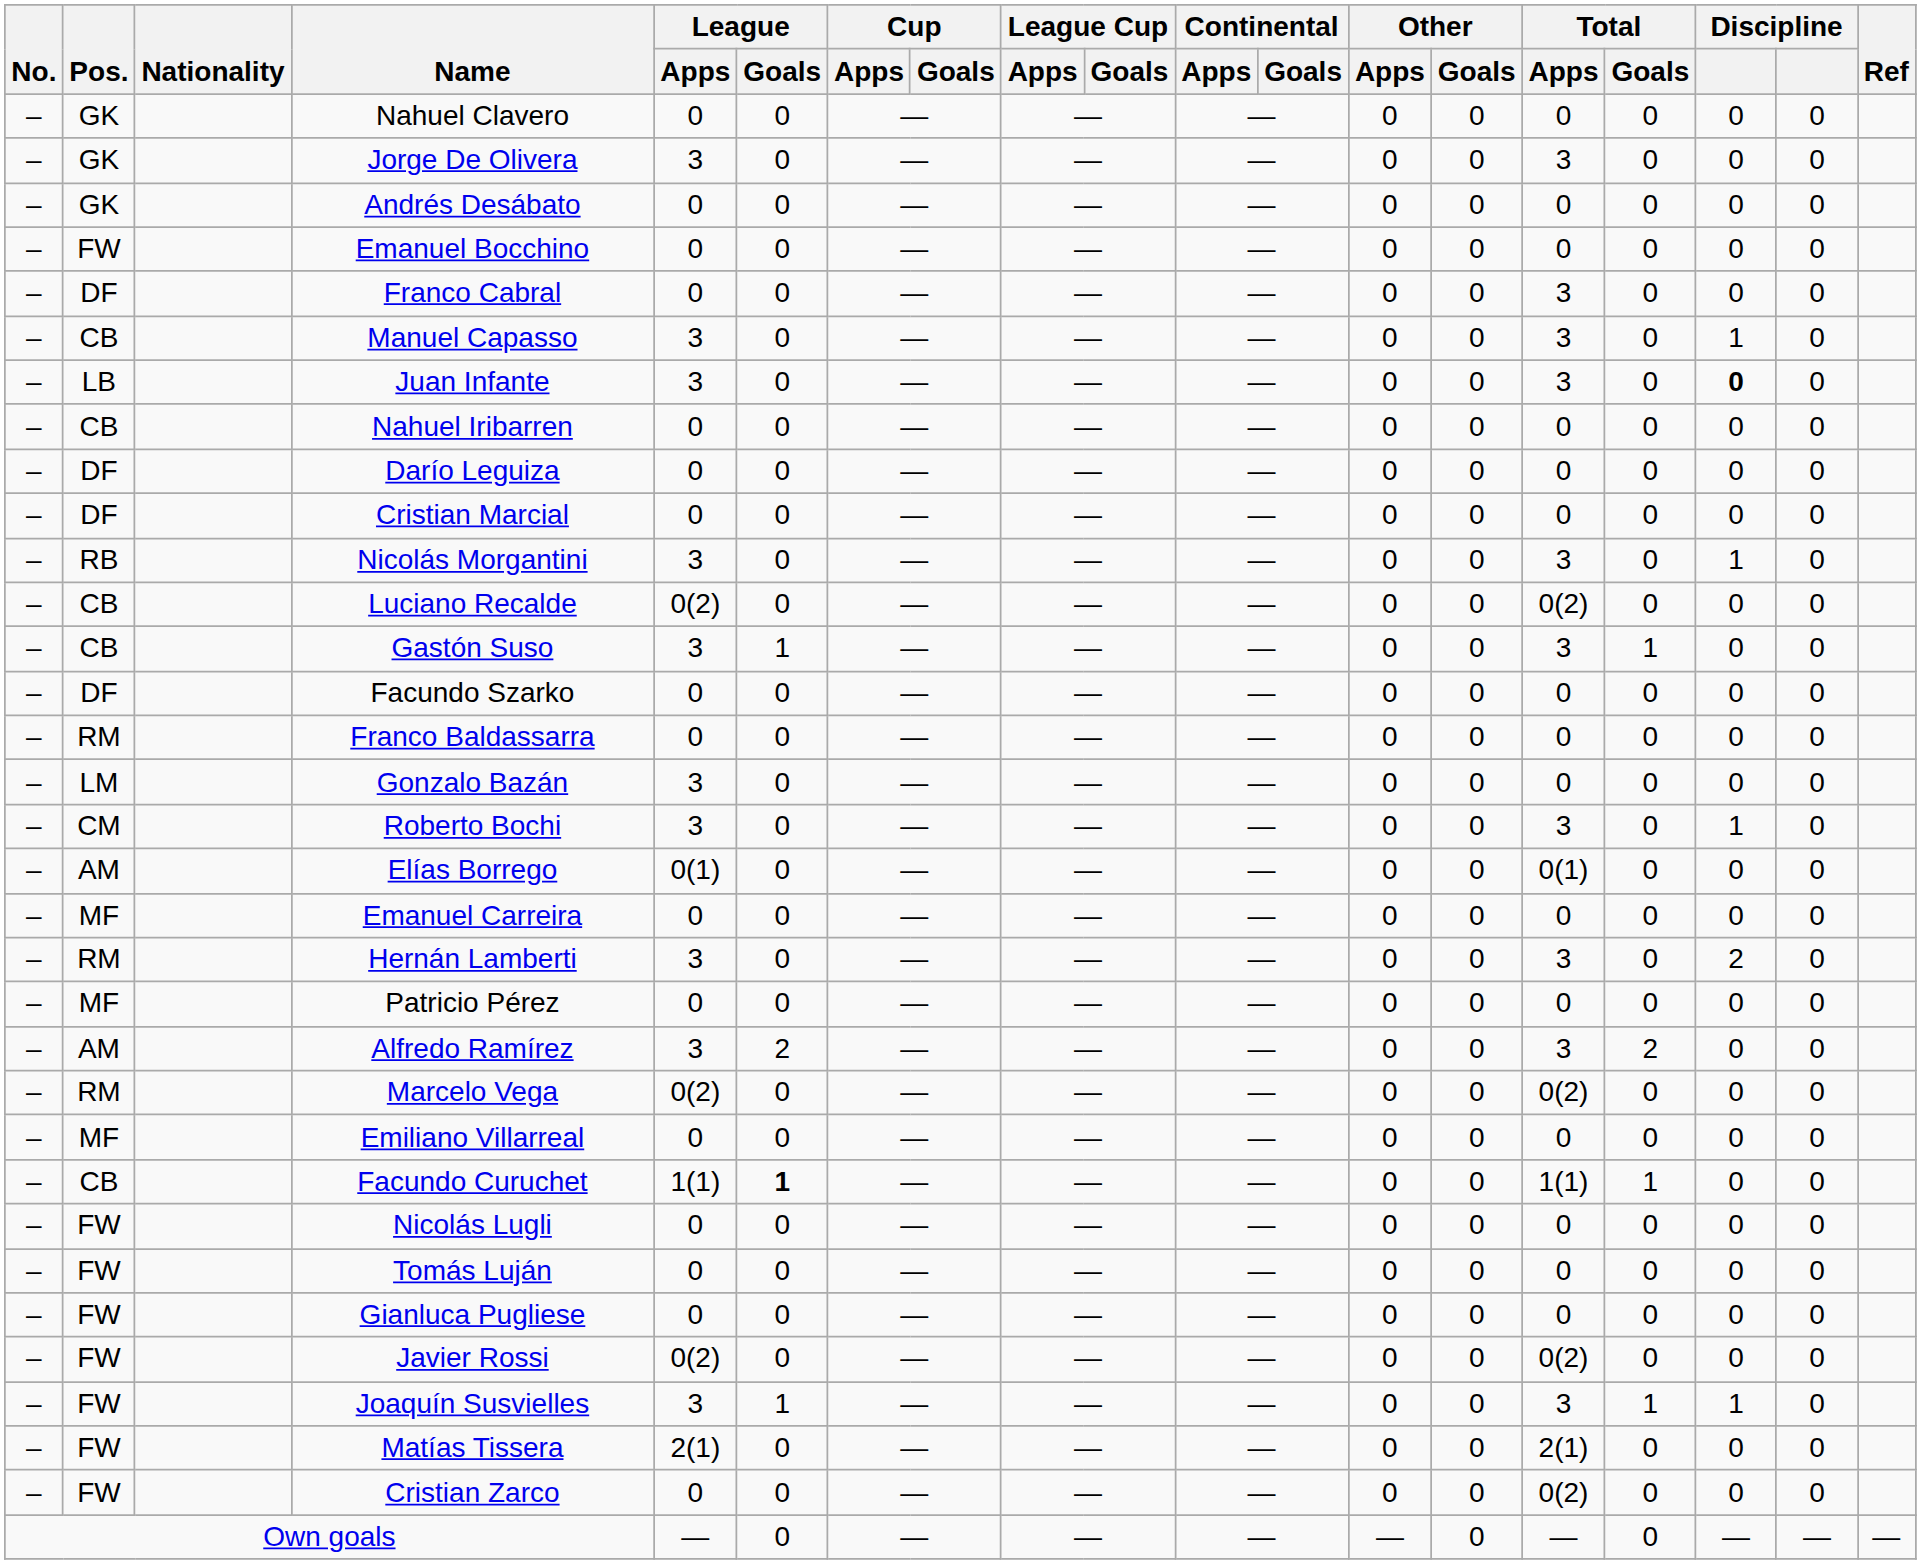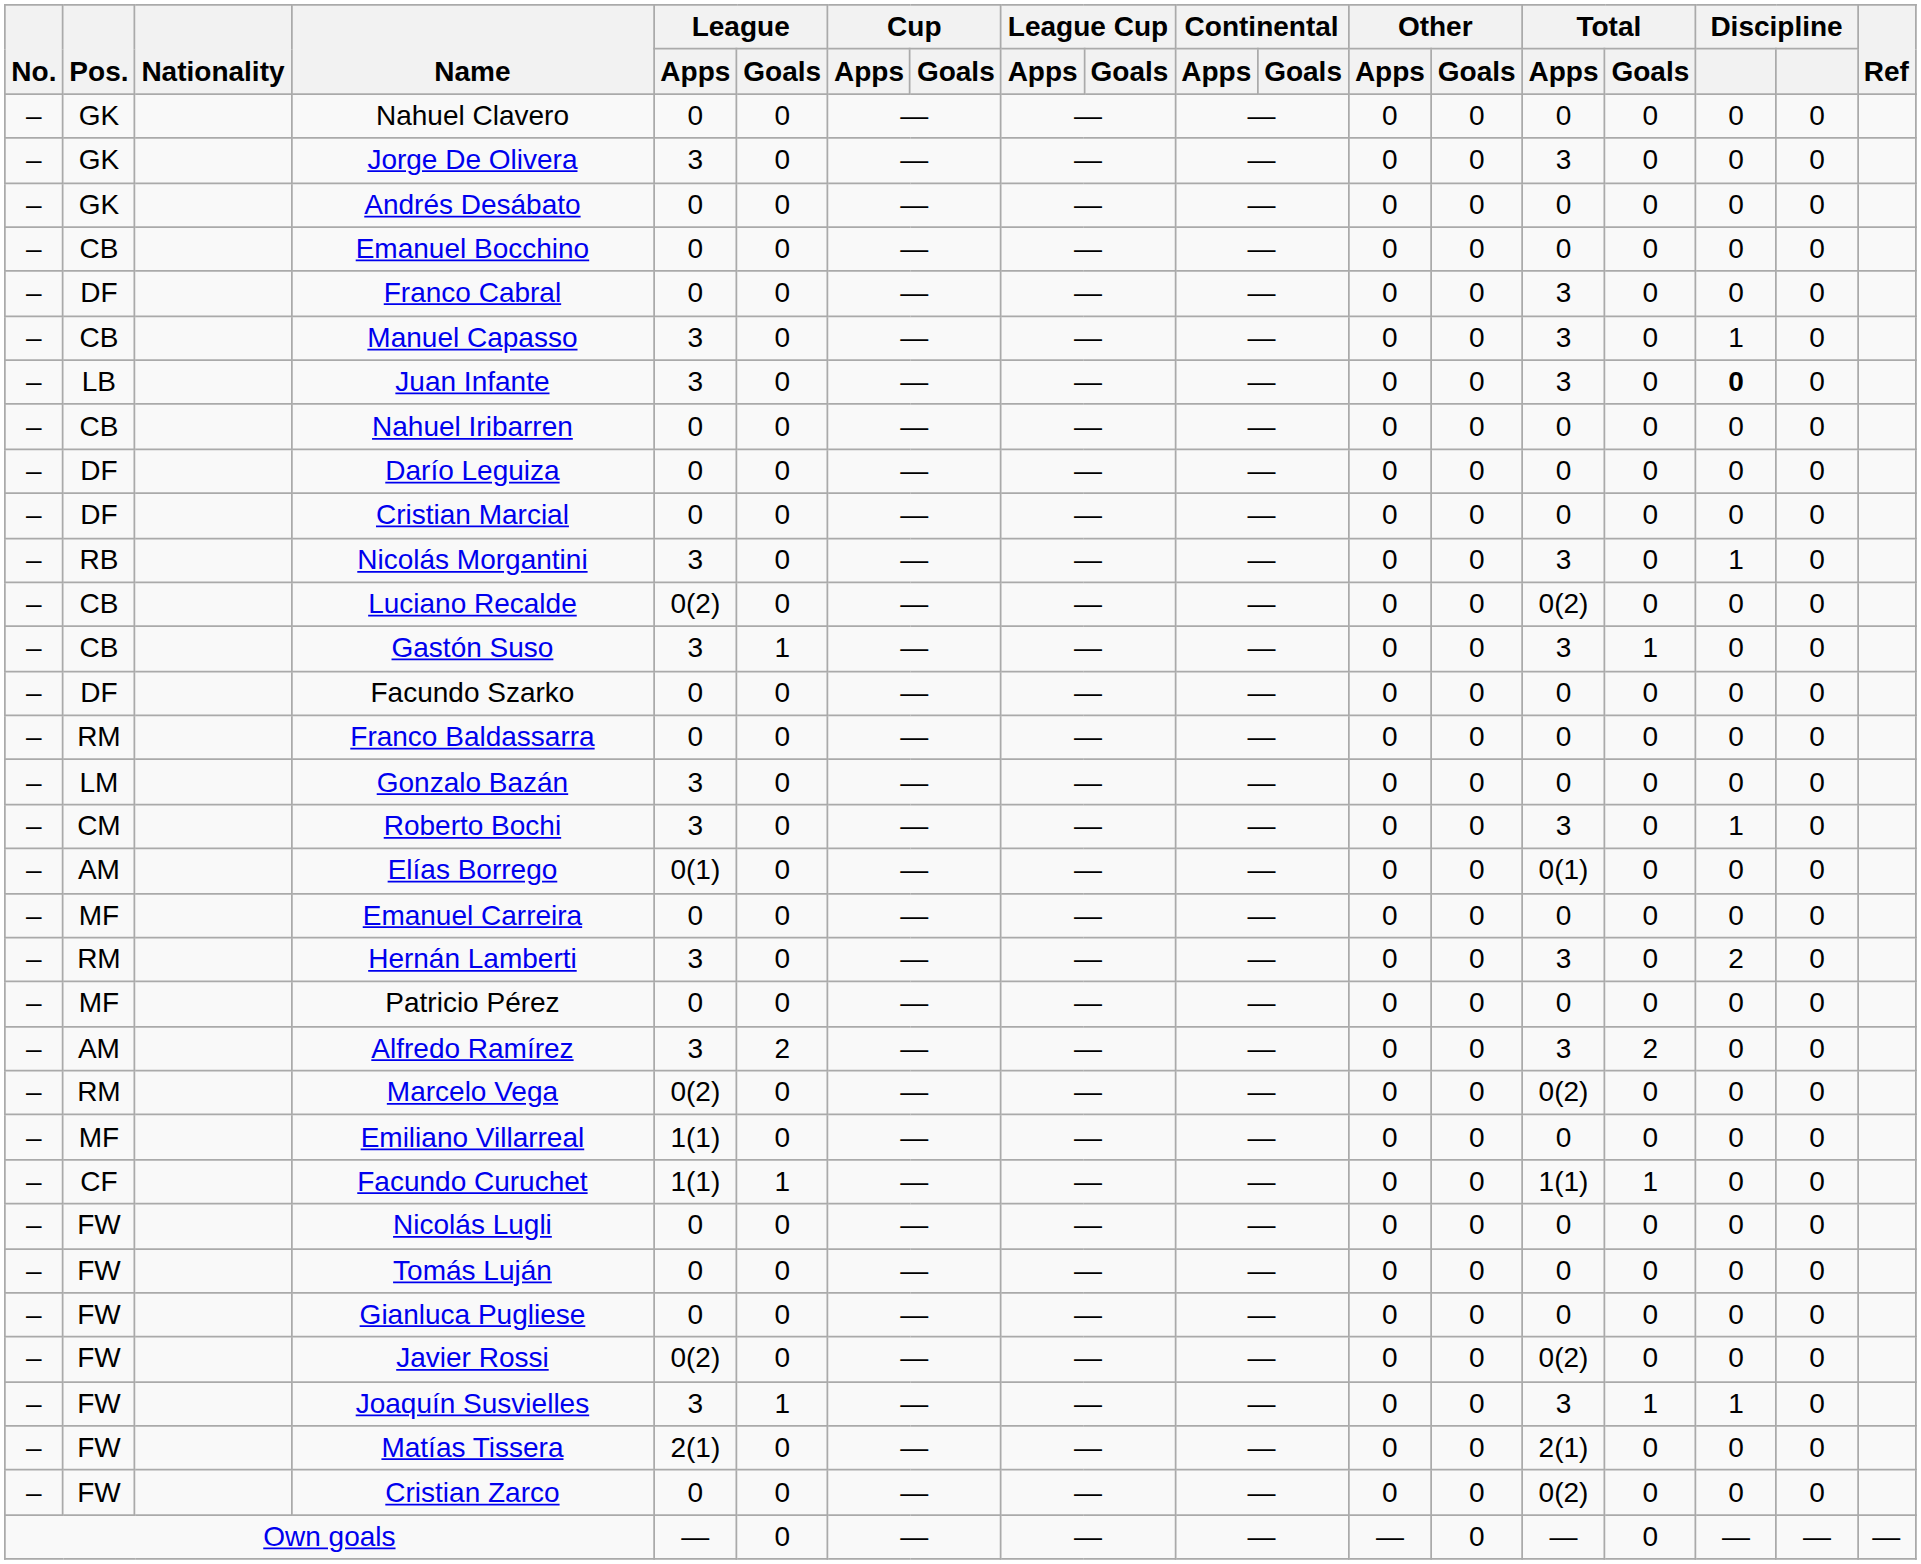Emanuel Bocchino | Pos.: FW -> CB
Emiliano Villarreal | League / Apps: 0 -> 1(1)
Facundo Curuchet | Pos.: CB -> CF
Facundo Curuchet | League / Goals: bold -> normal
